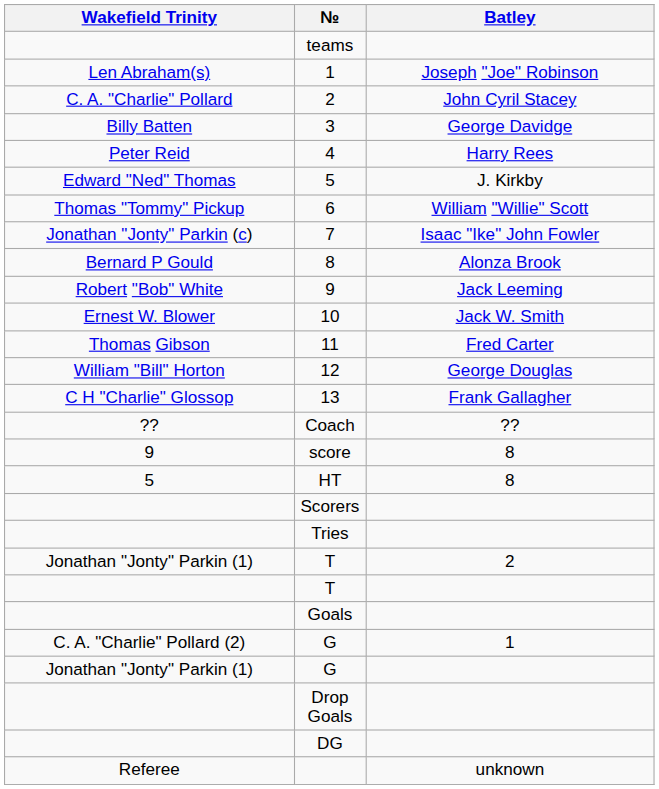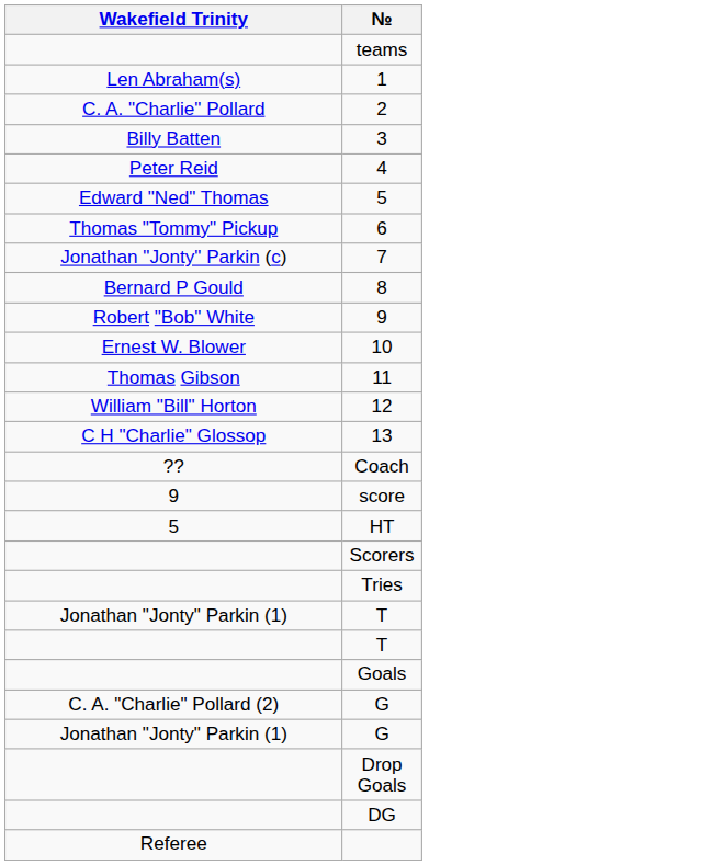- column: Batley | Joseph "Joe" Robinson | John Cyril Stacey | George Davidge | Harry Rees | J. Kirkby | William "Willie" Scott | Isaac "Ike" John Fowler | Alonza Brook | Jack Leeming | Jack W. Smith | Fred Carter | George Douglas | Frank Gallagher | ?? | 8 | 8 | 2 | 1 | unknown
